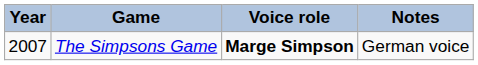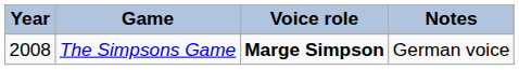The Simpsons Game | Year: 2007 -> 2008
